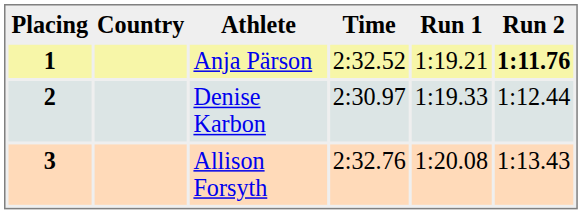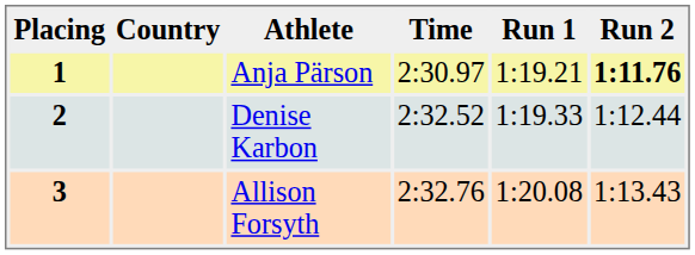1 | Time: 2:32.52 -> 2:30.97
2 | Time: 2:30.97 -> 2:32.52
